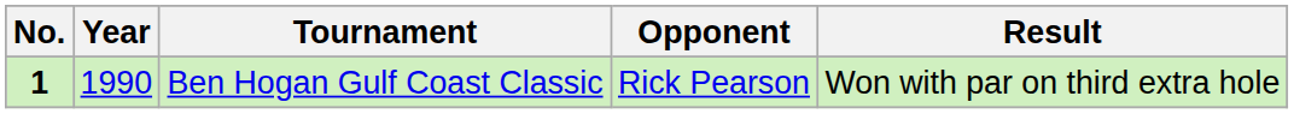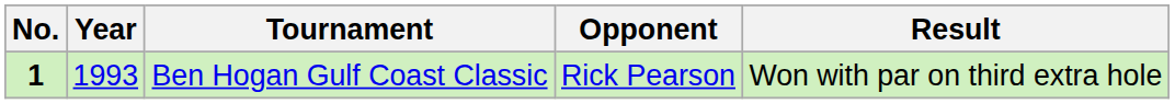Ben Hogan Gulf Coast Classic | Year: 1990 -> 1993
